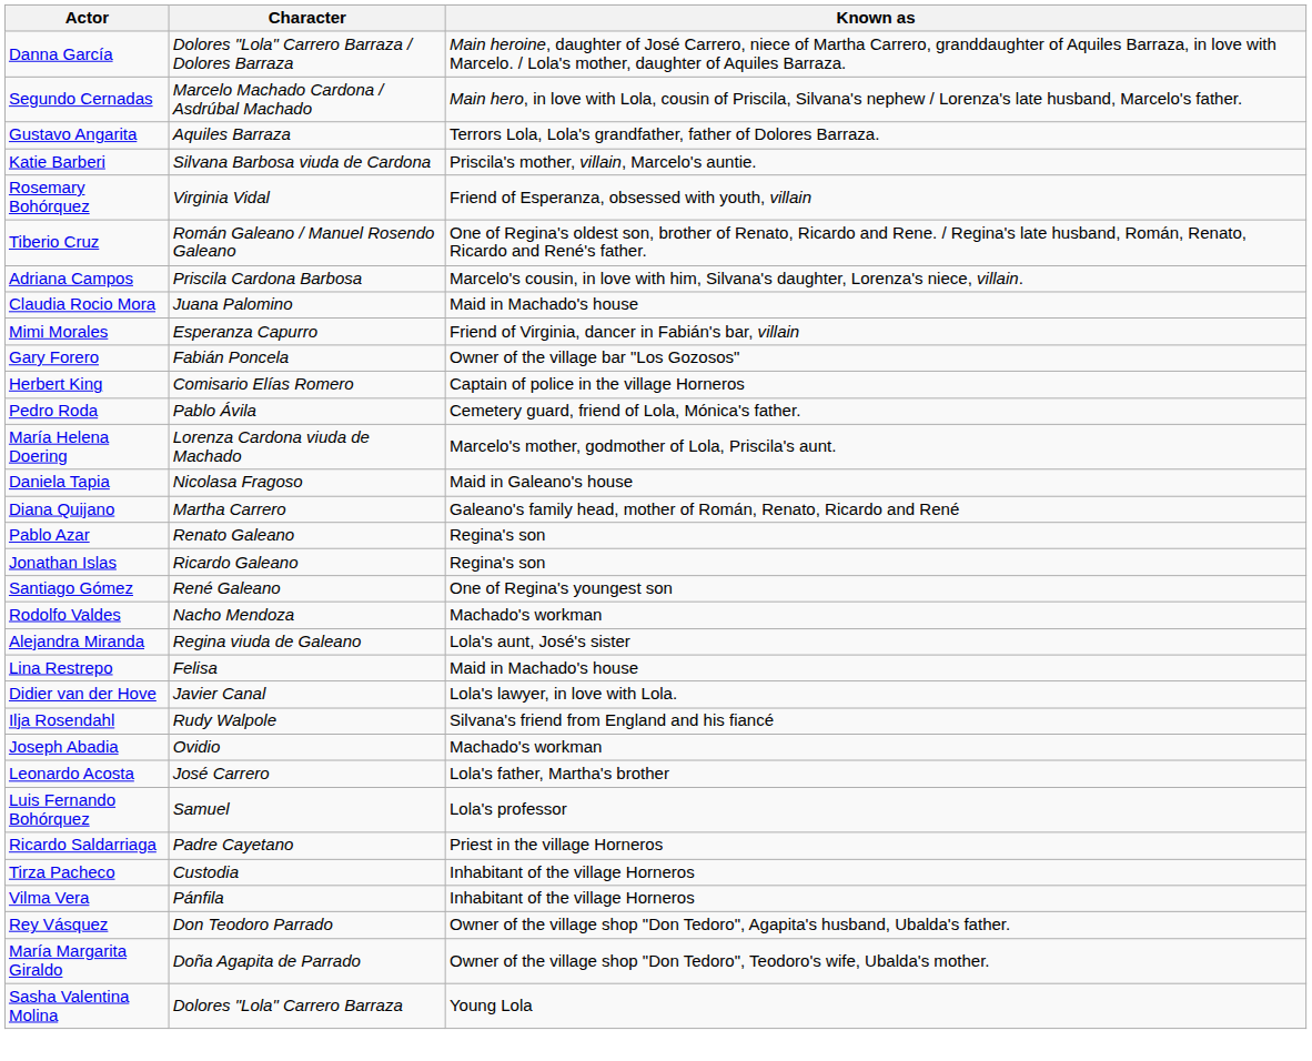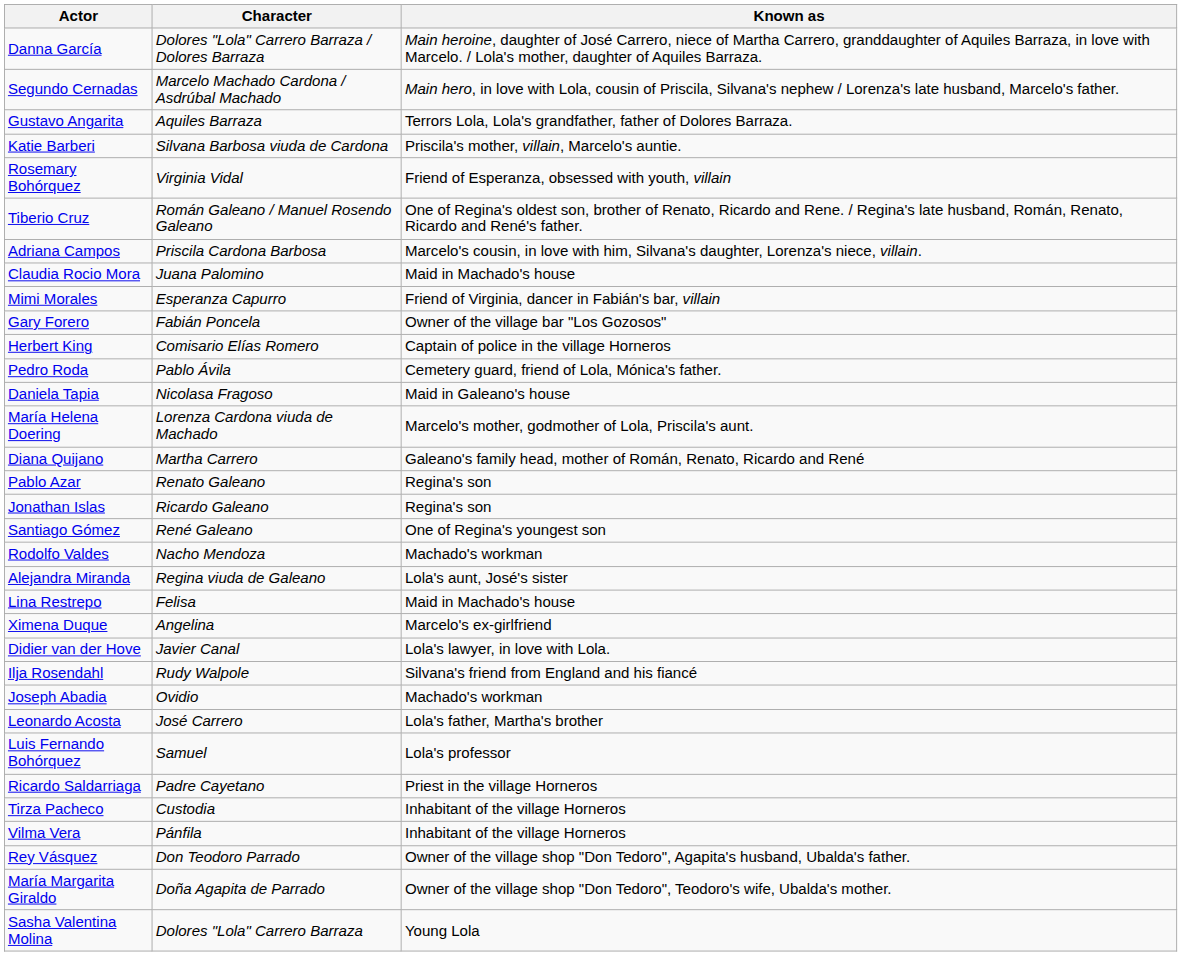rows swapped: Daniela Tapia <-> María Helena Doering
+ row: Ximena Duque | Angelina | Marcelo's ex-girlfriend
